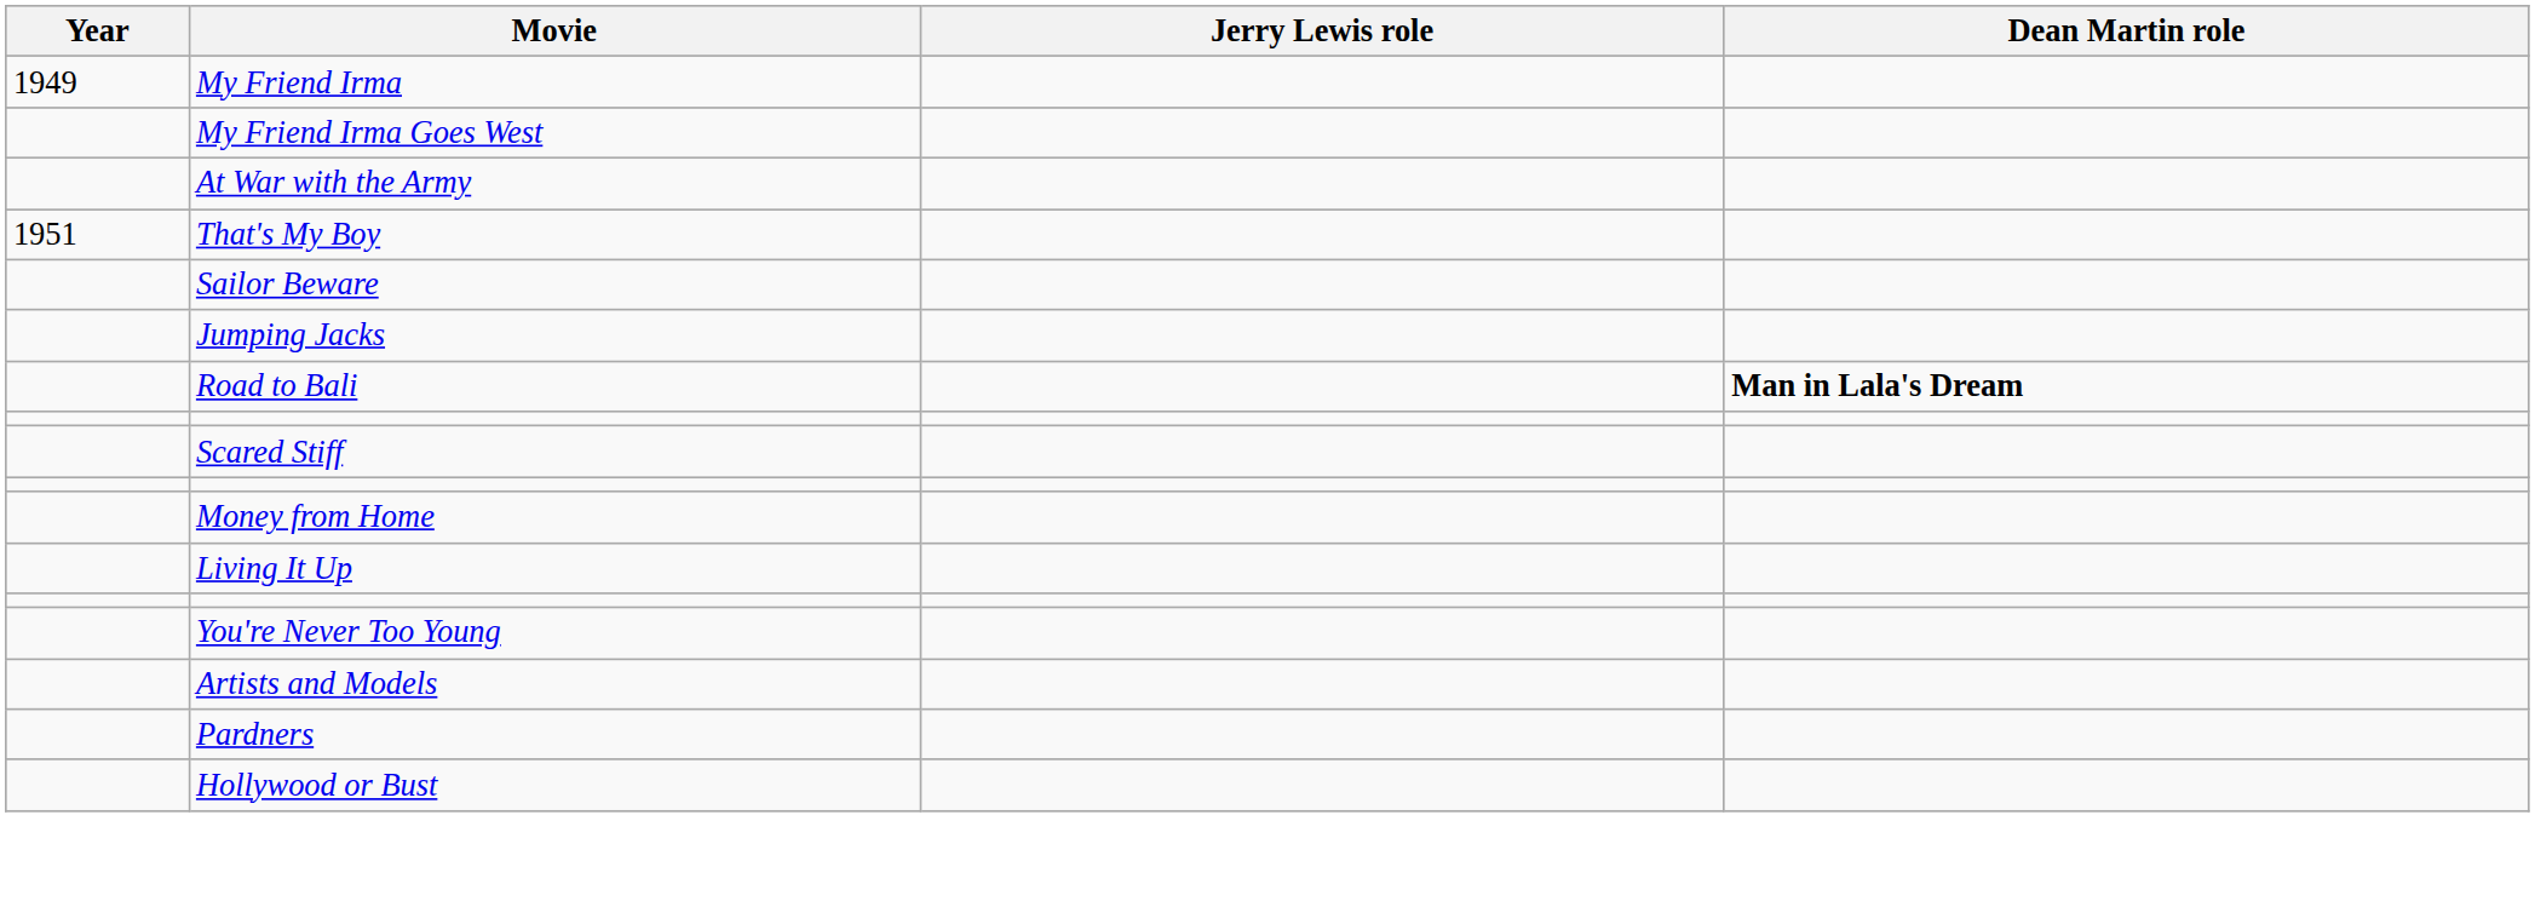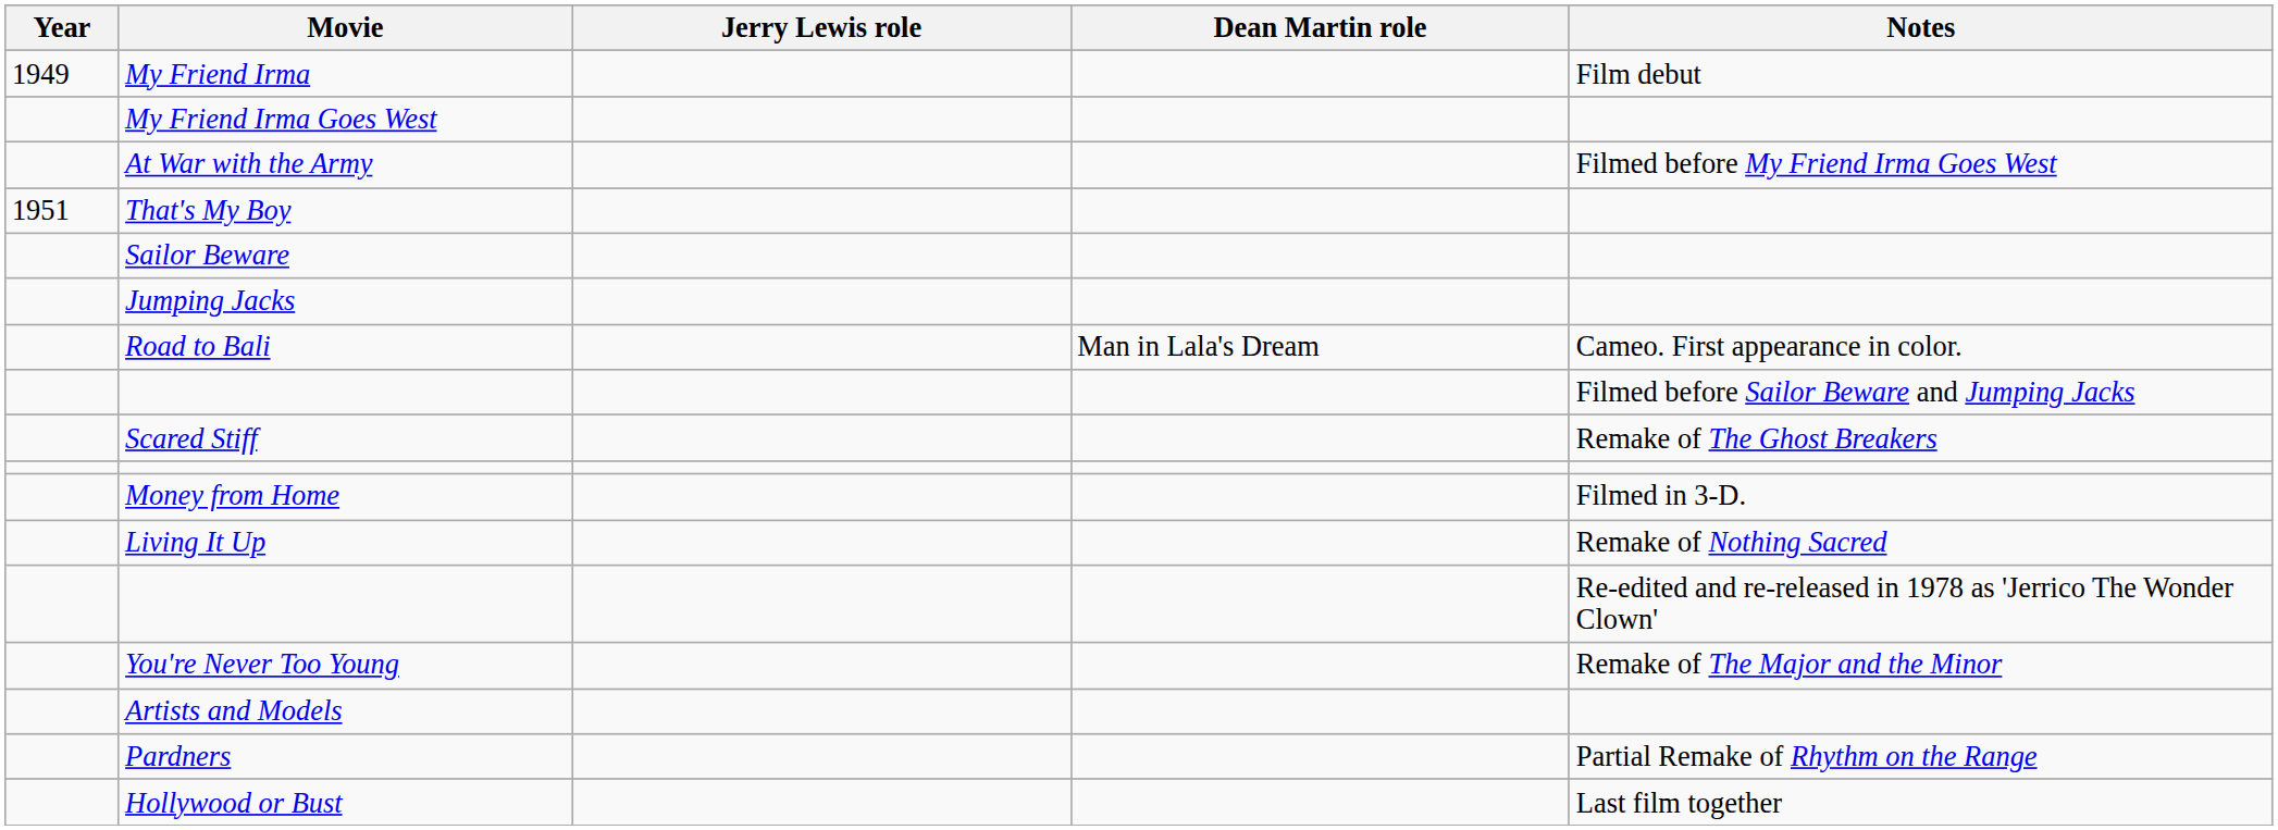+ column: Notes | Film debut | Filmed before My Friend Irma Goes West | Cameo. First appearance in color. | Filmed before Sailor Beware and Jumping Jacks | Remake of The Ghost Breakers | Filmed in 3-D. | Remake of Nothing Sacred | Re-edited and re-released in 1978 as 'Jerrico The Wonder Clown' | Remake of The Major and the Minor | Partial Remake of Rhythm on the Range | Last film together
Road to Bali | Dean Martin role: bold -> normal
